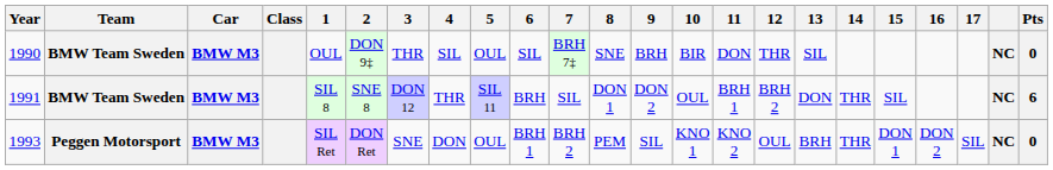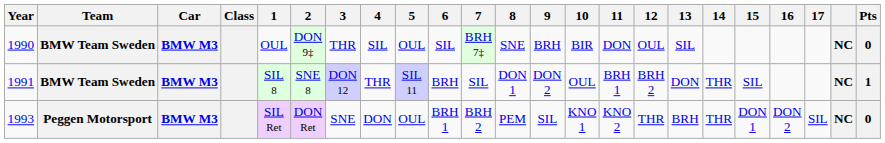1990 | 12: THR -> OUL
1991 | Pts: 6 -> 1
1993 | 12: OUL -> THR
